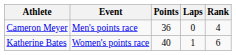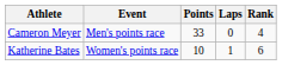Cameron Meyer | Points: 36 -> 33
Katherine Bates | Points: 40 -> 10
